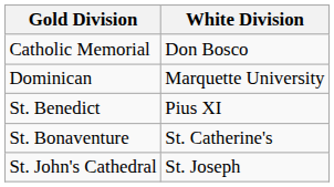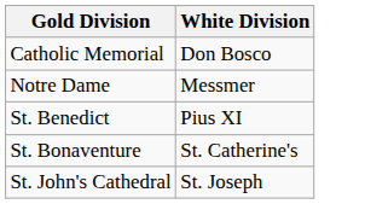- row: Dominican | Marquette University
+ row: Notre Dame | Messmer
